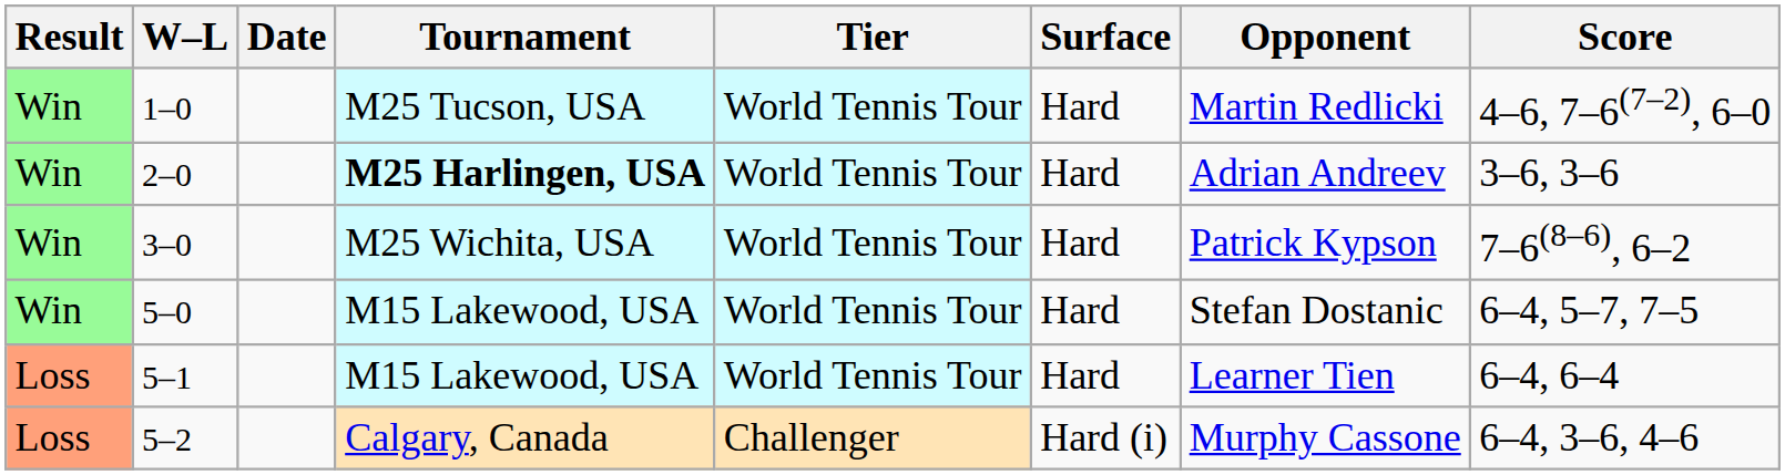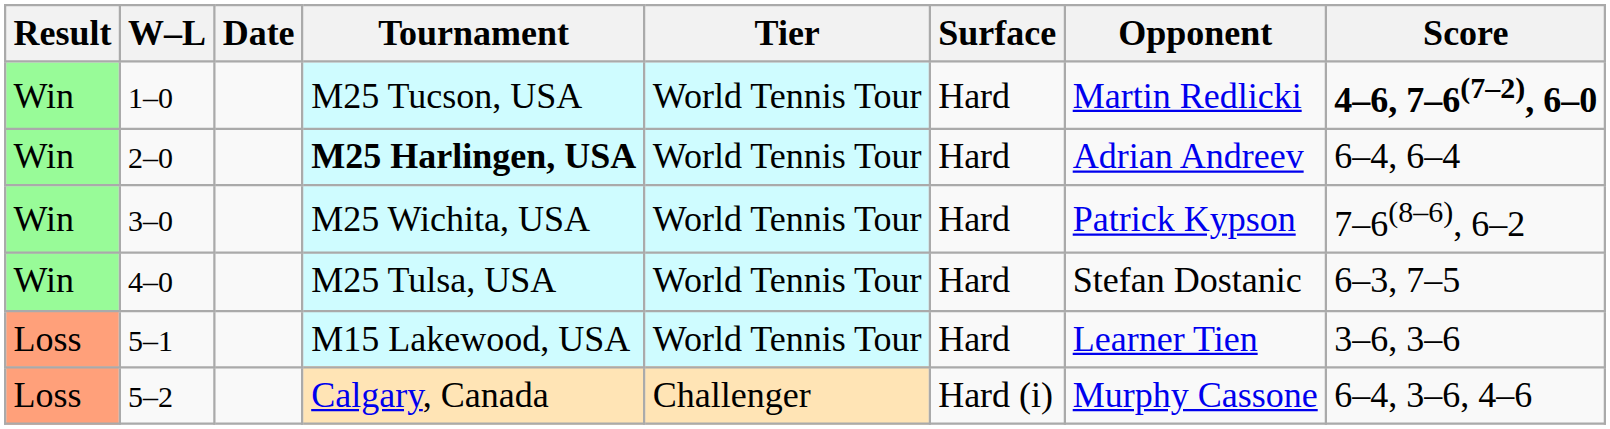1–0 | Score: normal -> bold
2–0 | Score: 3–6, 3–6 -> 6–4, 6–4
+ row: Win | 4–0 | M25 Tulsa, USA | World Tennis Tour | Hard | Stefan Dostanic | 6–3, 7–5
- row: Win | 5–0 | M15 Lakewood, USA | World Tennis Tour | Hard | Stefan Dostanic | 6–4, 5–7, 7–5
5–1 | Score: 6–4, 6–4 -> 3–6, 3–6
